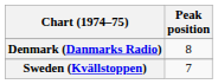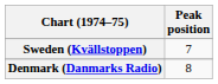rows swapped: Denmark (Danmarks Radio) <-> Sweden (Kvällstoppen)
